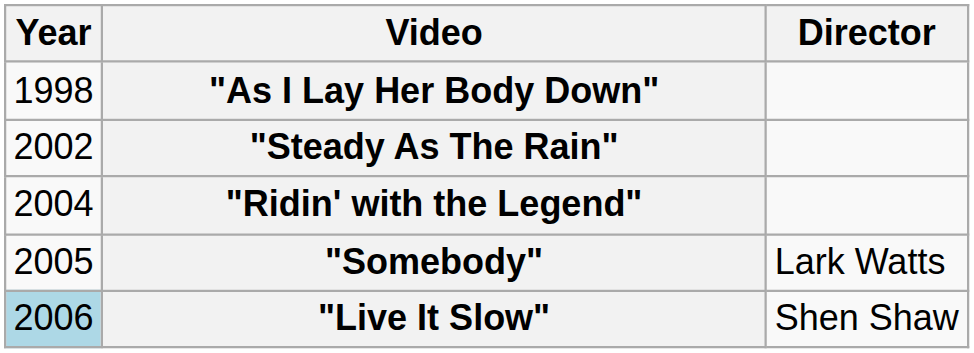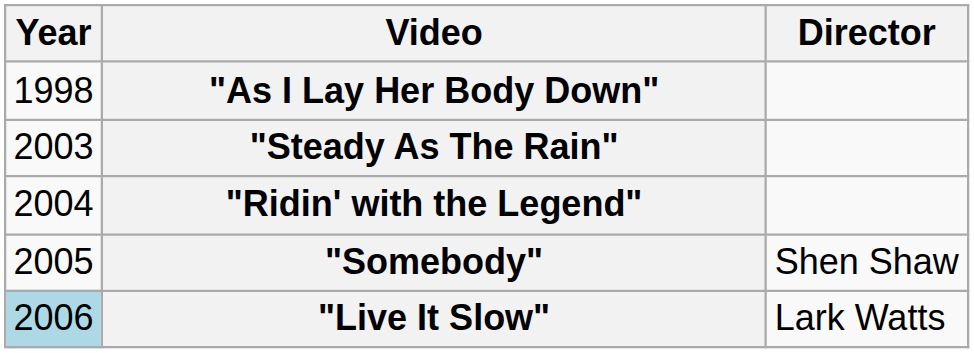"Steady As The Rain" | Year: 2002 -> 2003
"Somebody" | Director: Lark Watts -> Shen Shaw
"Live It Slow" | Director: Shen Shaw -> Lark Watts
